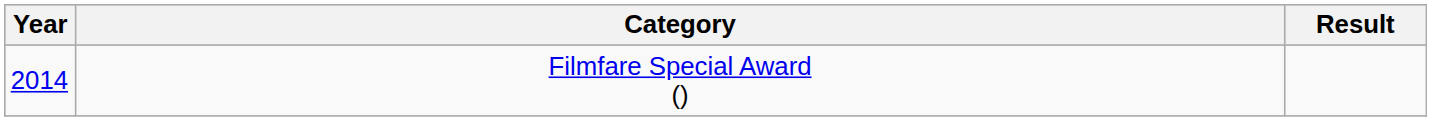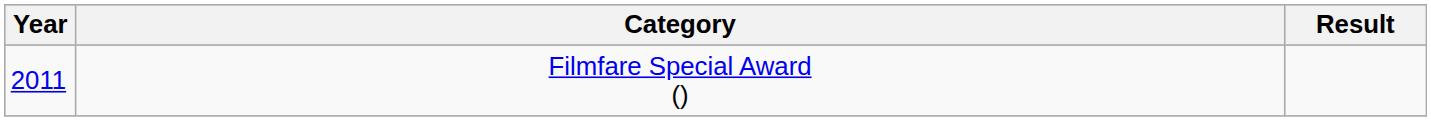Filmfare Special Award () | Year: 2014 -> 2011
